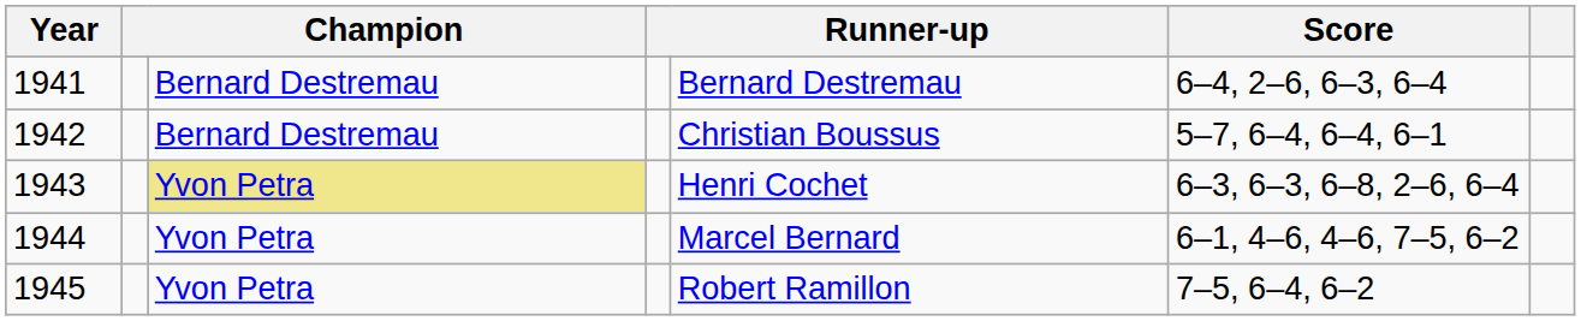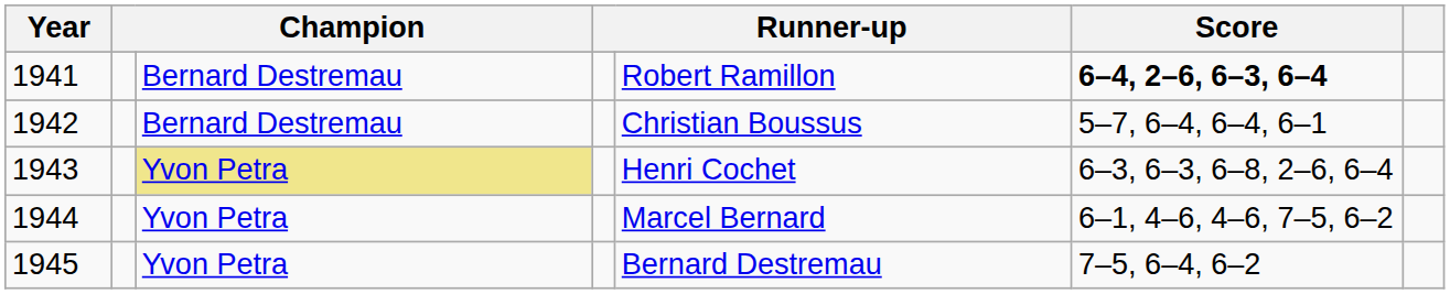1941 | column 5: Bernard Destremau -> Robert Ramillon
1941 | Score: normal -> bold
1945 | column 5: Robert Ramillon -> Bernard Destremau
